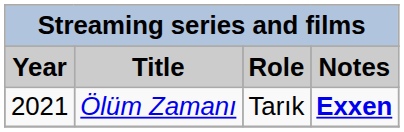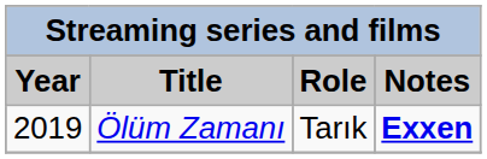Ölüm Zamanı | Year: 2021 -> 2019
